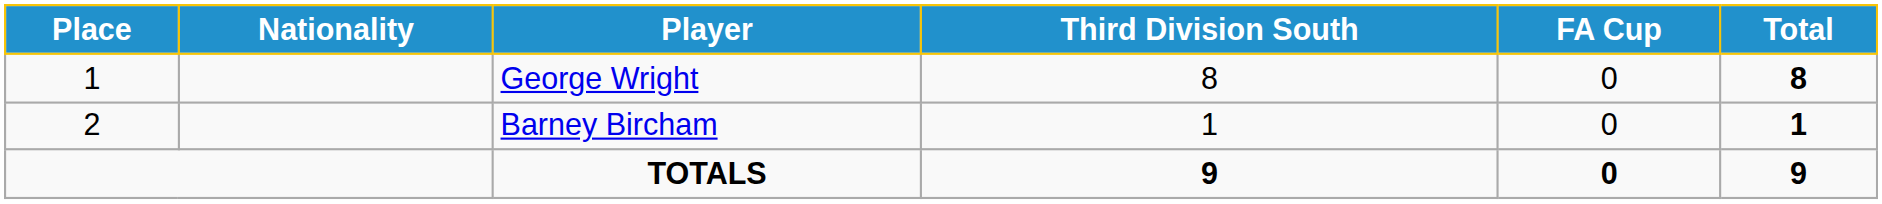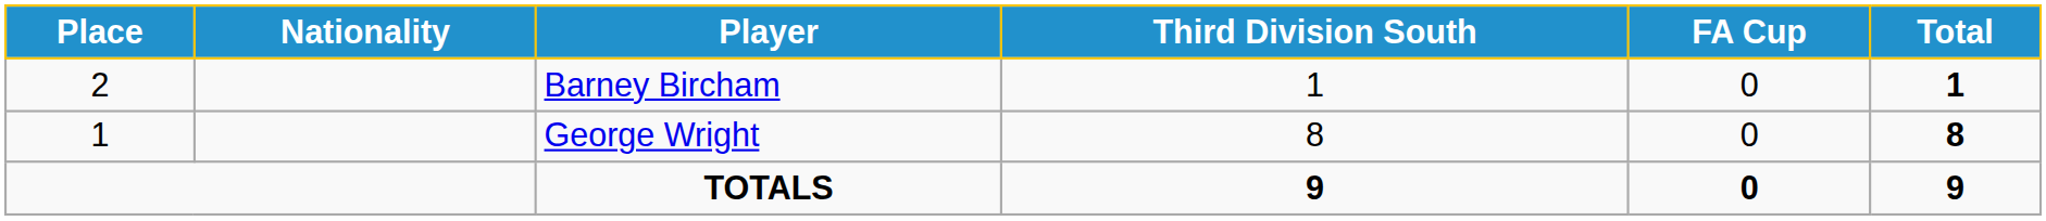rows swapped: George Wright <-> Barney Bircham
